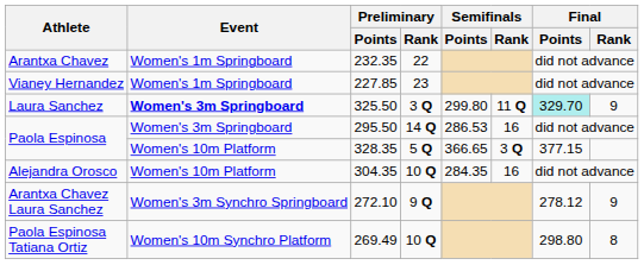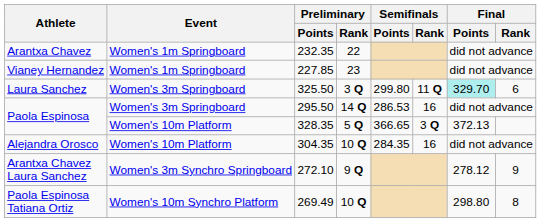325.50 | Event: bold -> normal
325.50 | Final / Rank: 9 -> 6
328.35 | Final / Points: 377.15 -> 372.13
